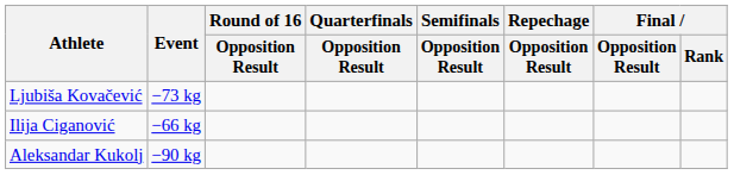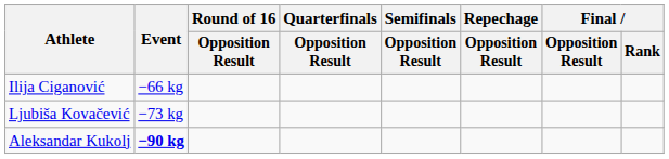rows swapped: Ilija Ciganović <-> Ljubiša Kovačević
Aleksandar Kukolj | Event: normal -> bold
